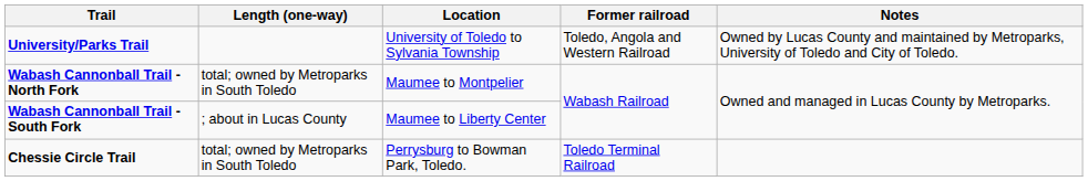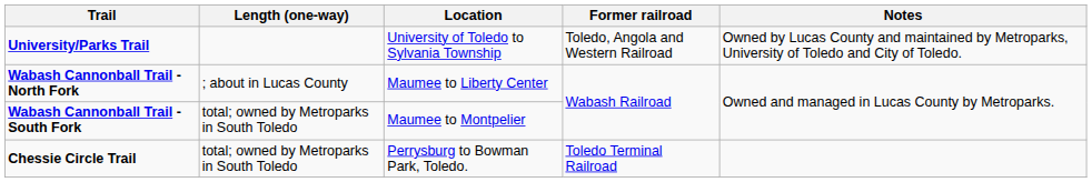Wabash Cannonball Trail - North Fork | Length (one-way): total; owned by Metroparks in South Toledo -> ; about in Lucas County
Wabash Cannonball Trail - North Fork | Location: Maumee to Montpelier -> Maumee to Liberty Center
Wabash Cannonball Trail - South Fork | Length (one-way): ; about in Lucas County -> total; owned by Metroparks in South Toledo
Wabash Cannonball Trail - South Fork | Location: Maumee to Liberty Center -> Maumee to Montpelier
